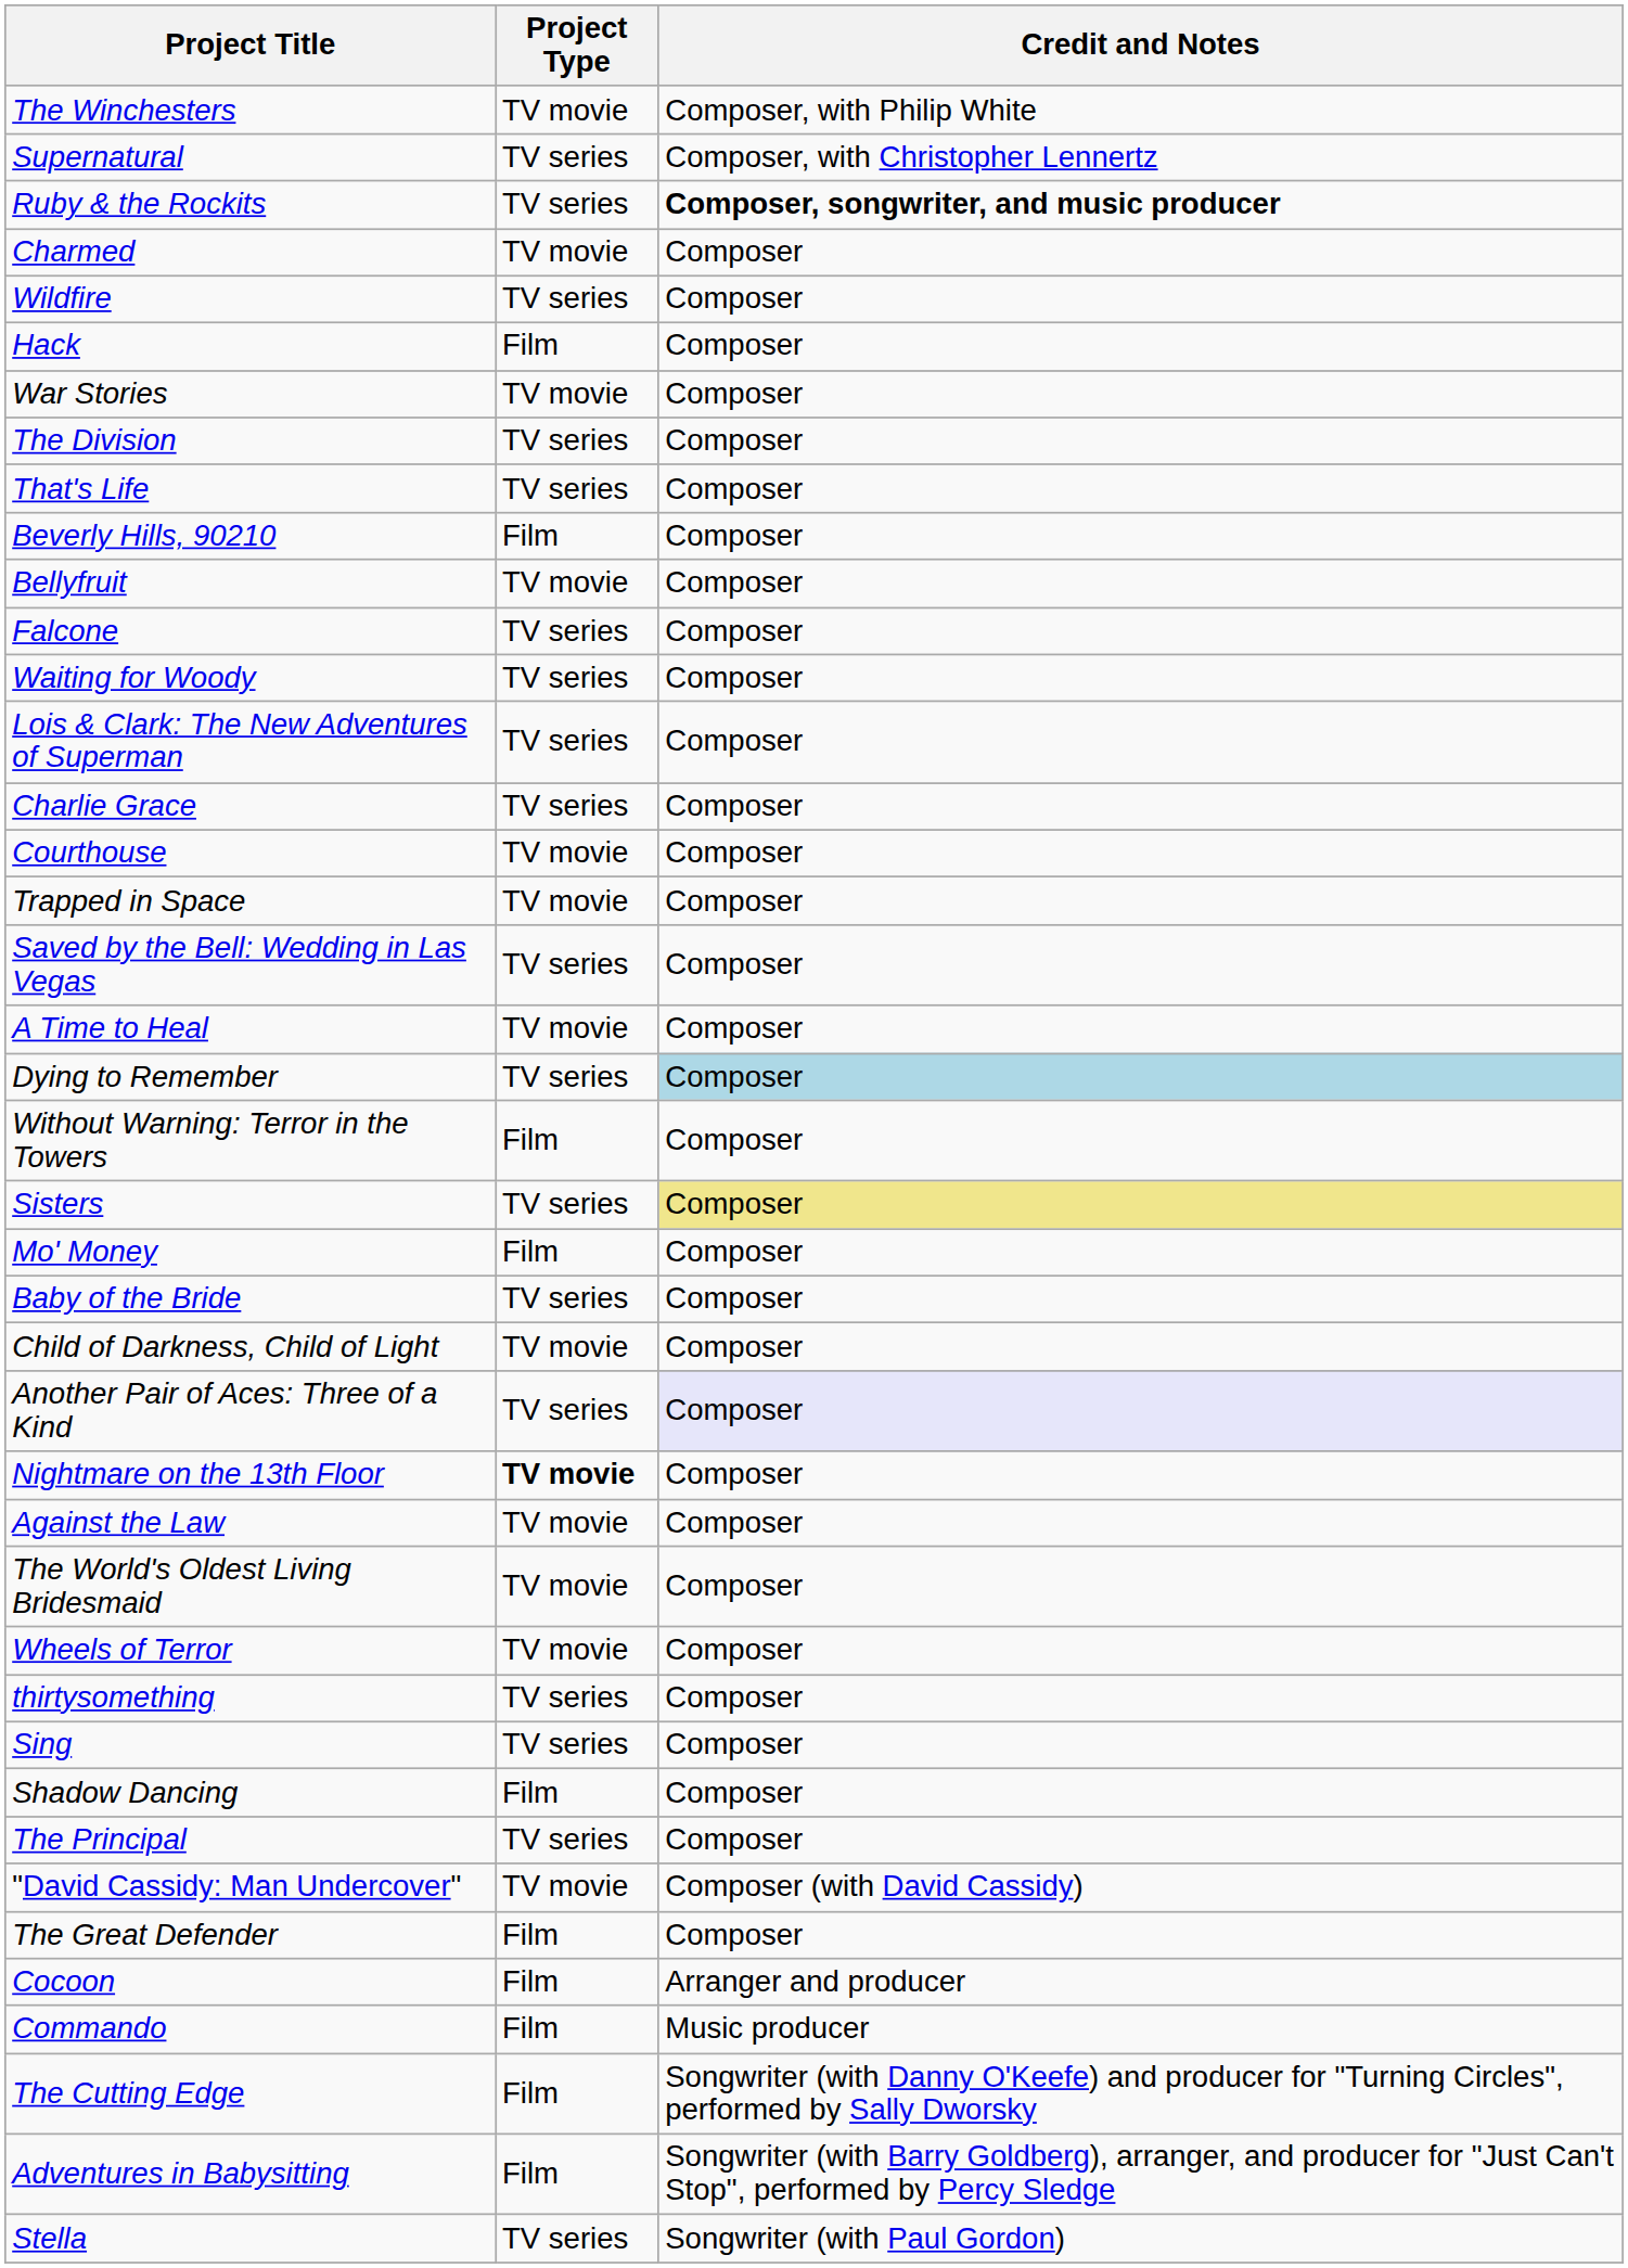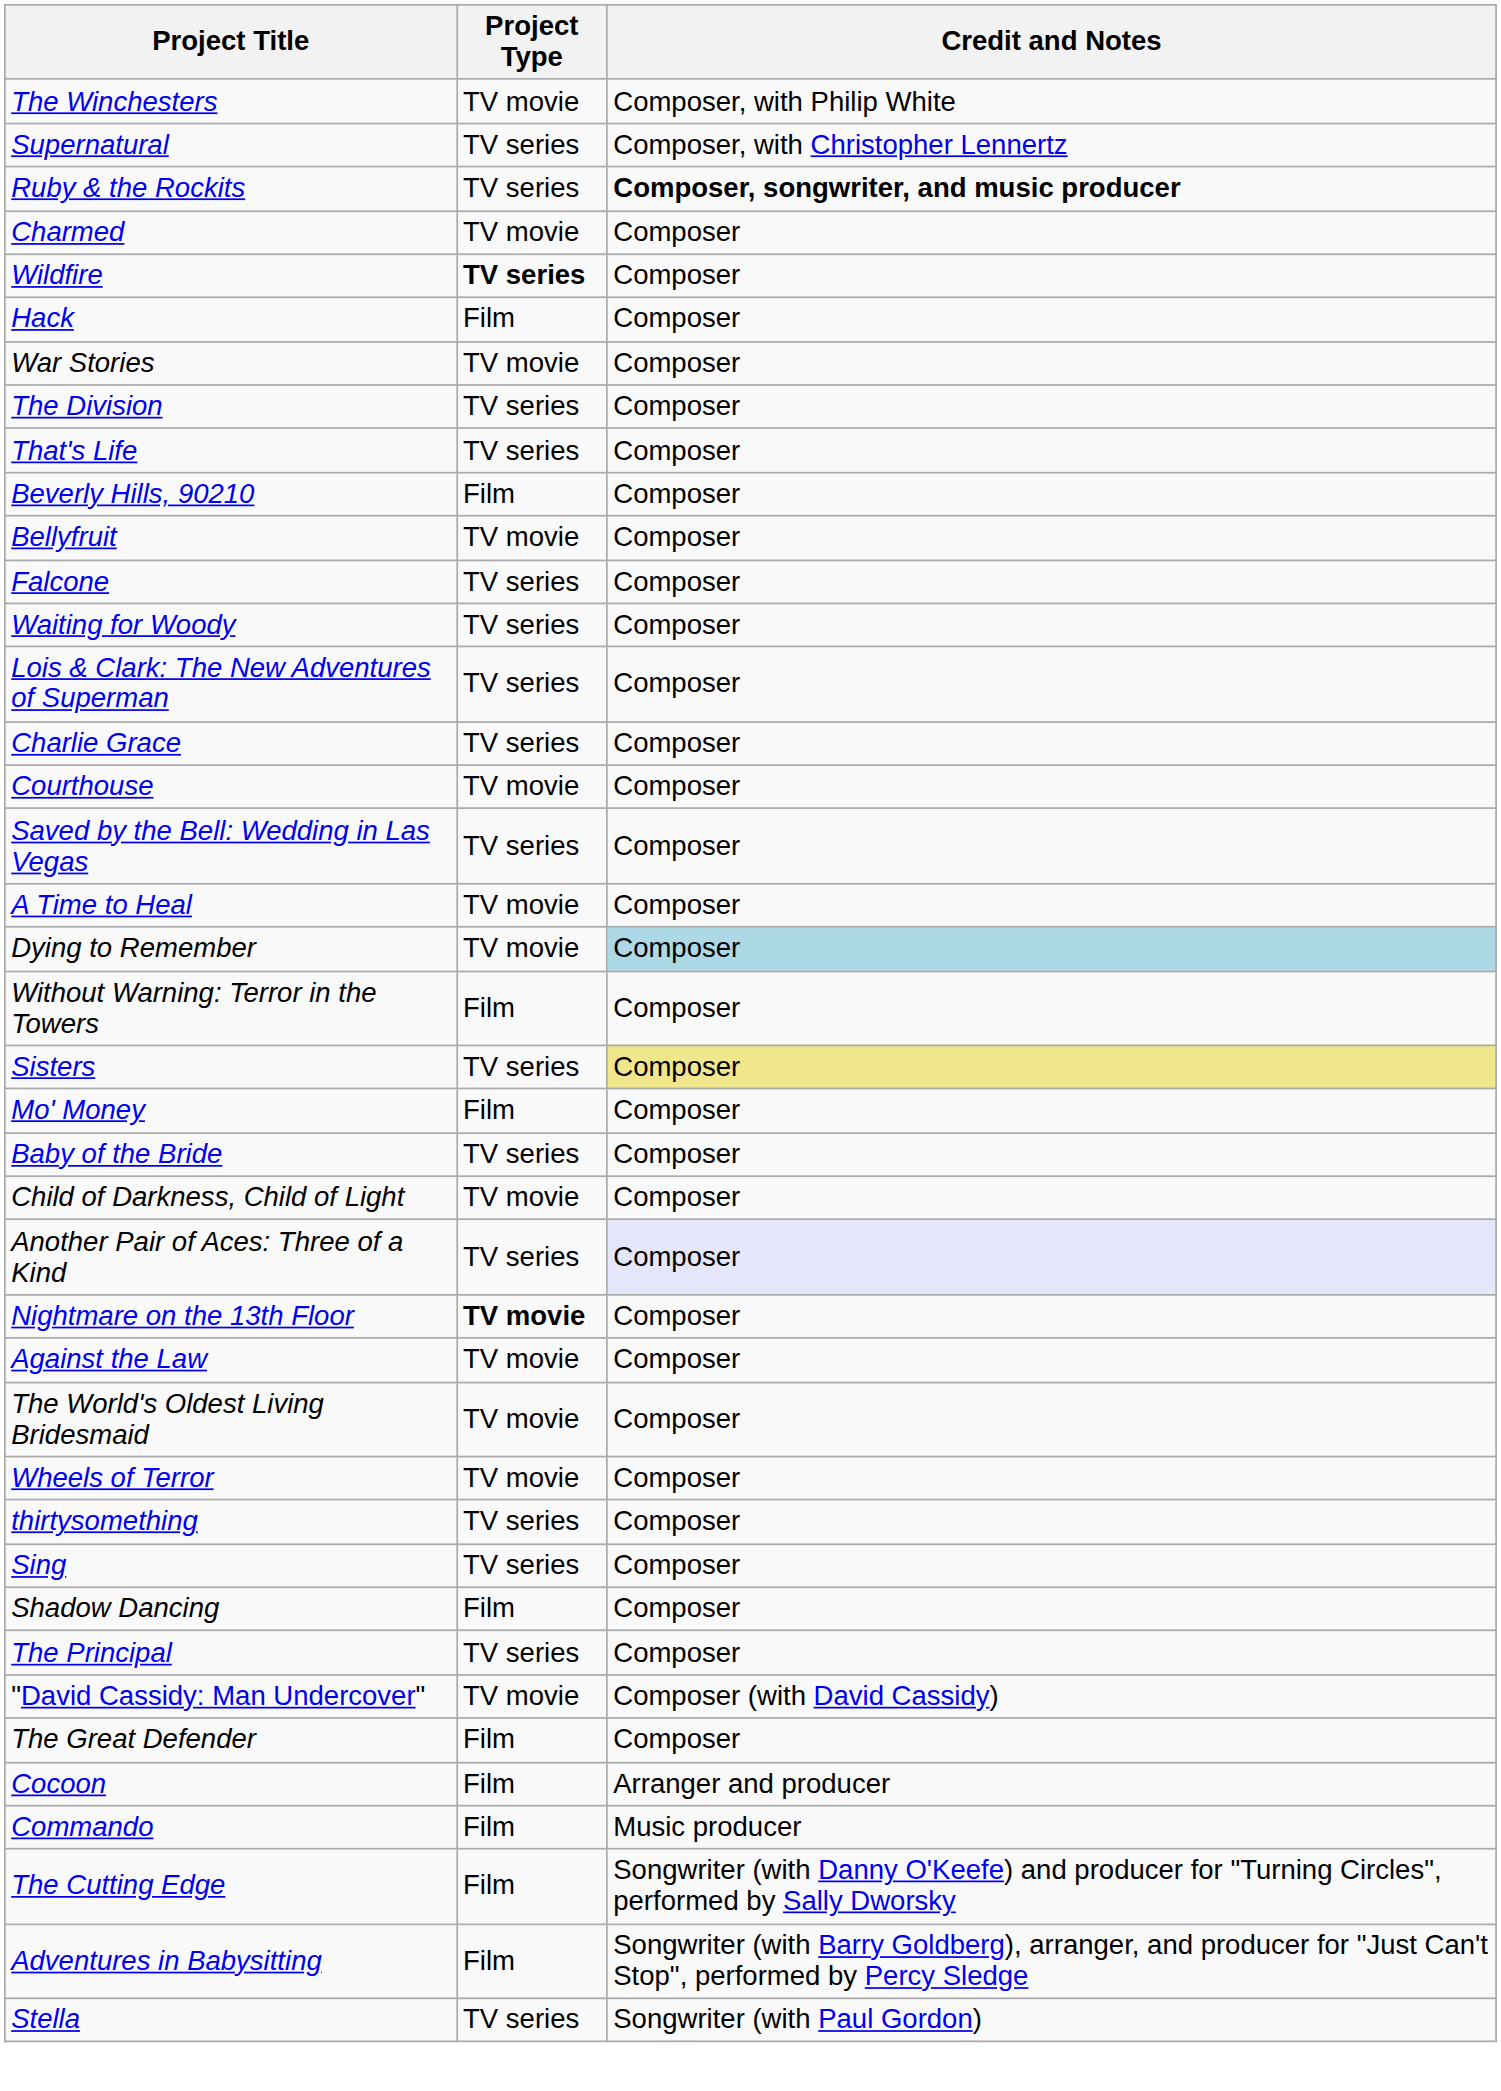Wildfire | Project Type: normal -> bold
- row: Trapped in Space | TV movie | Composer
Dying to Remember | Project Type: TV series -> TV movie
